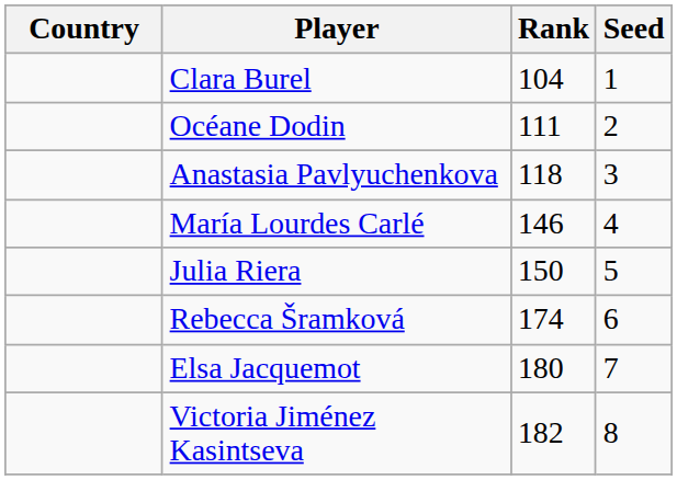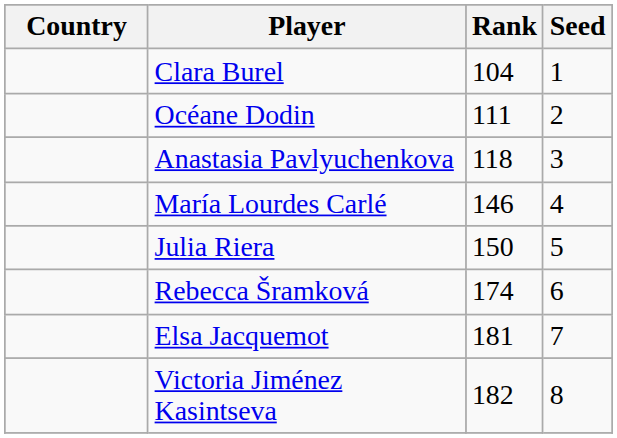Elsa Jacquemot | Rank: 180 -> 181
